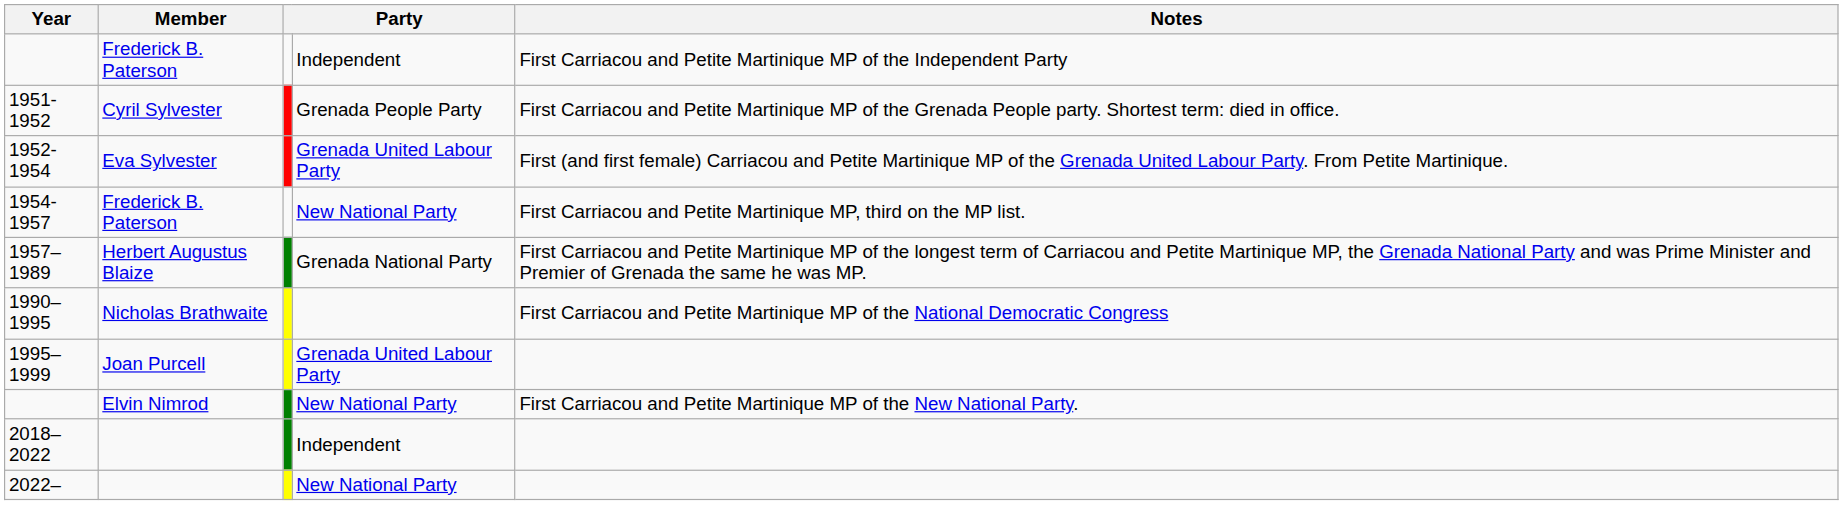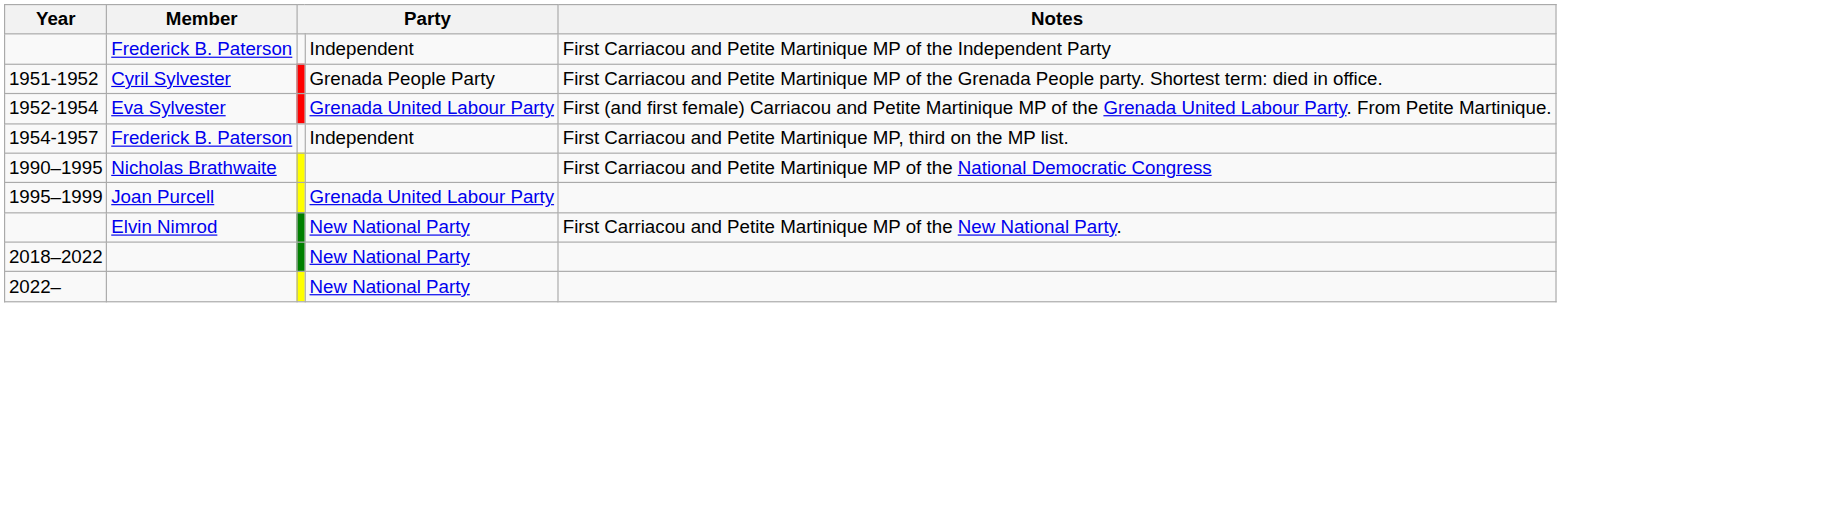1954-1957 | column 4: New National Party -> Independent
- row: 1957–1989 | Herbert Augustus Blaize | Grenada National Party | First Carriacou and Petite Martinique MP of the longest term of Carriacou and Petite Martinique MP, the Grenada National Party and was Prime Minister and Premier of Grenada the same he was MP.
2018–2022 | column 4: Independent -> New National Party
